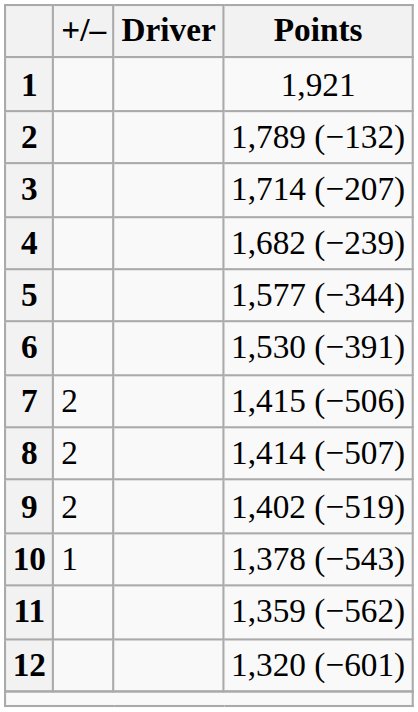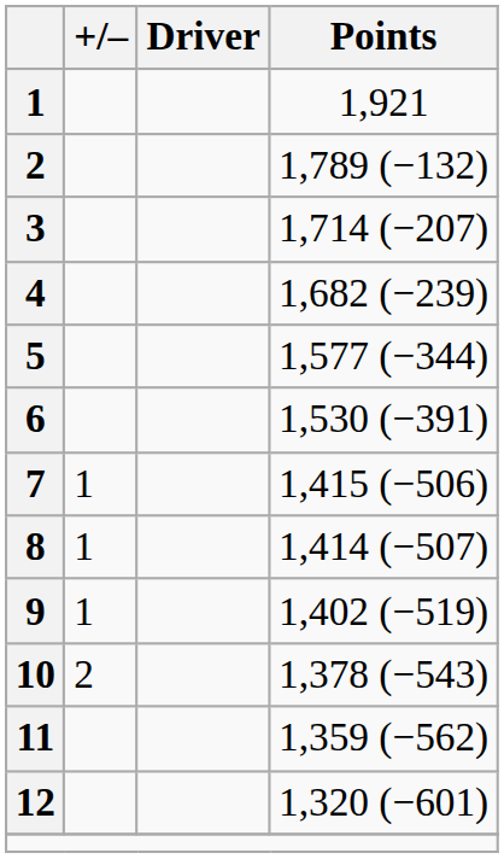7 | +/–: 2 -> 1
8 | +/–: 2 -> 1
9 | +/–: 2 -> 1
10 | +/–: 1 -> 2
